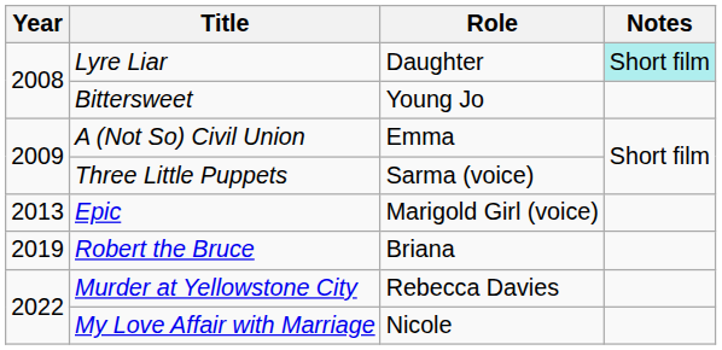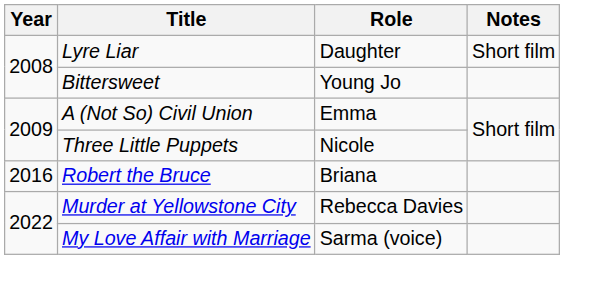Lyre Liar | Notes: paleturquoise background -> no background
Three Little Puppets | Role: Sarma (voice) -> Nicole
- row: 2013 | Epic | Marigold Girl (voice)
Robert the Bruce | Year: 2019 -> 2016
My Love Affair with Marriage | Role: Nicole -> Sarma (voice)
